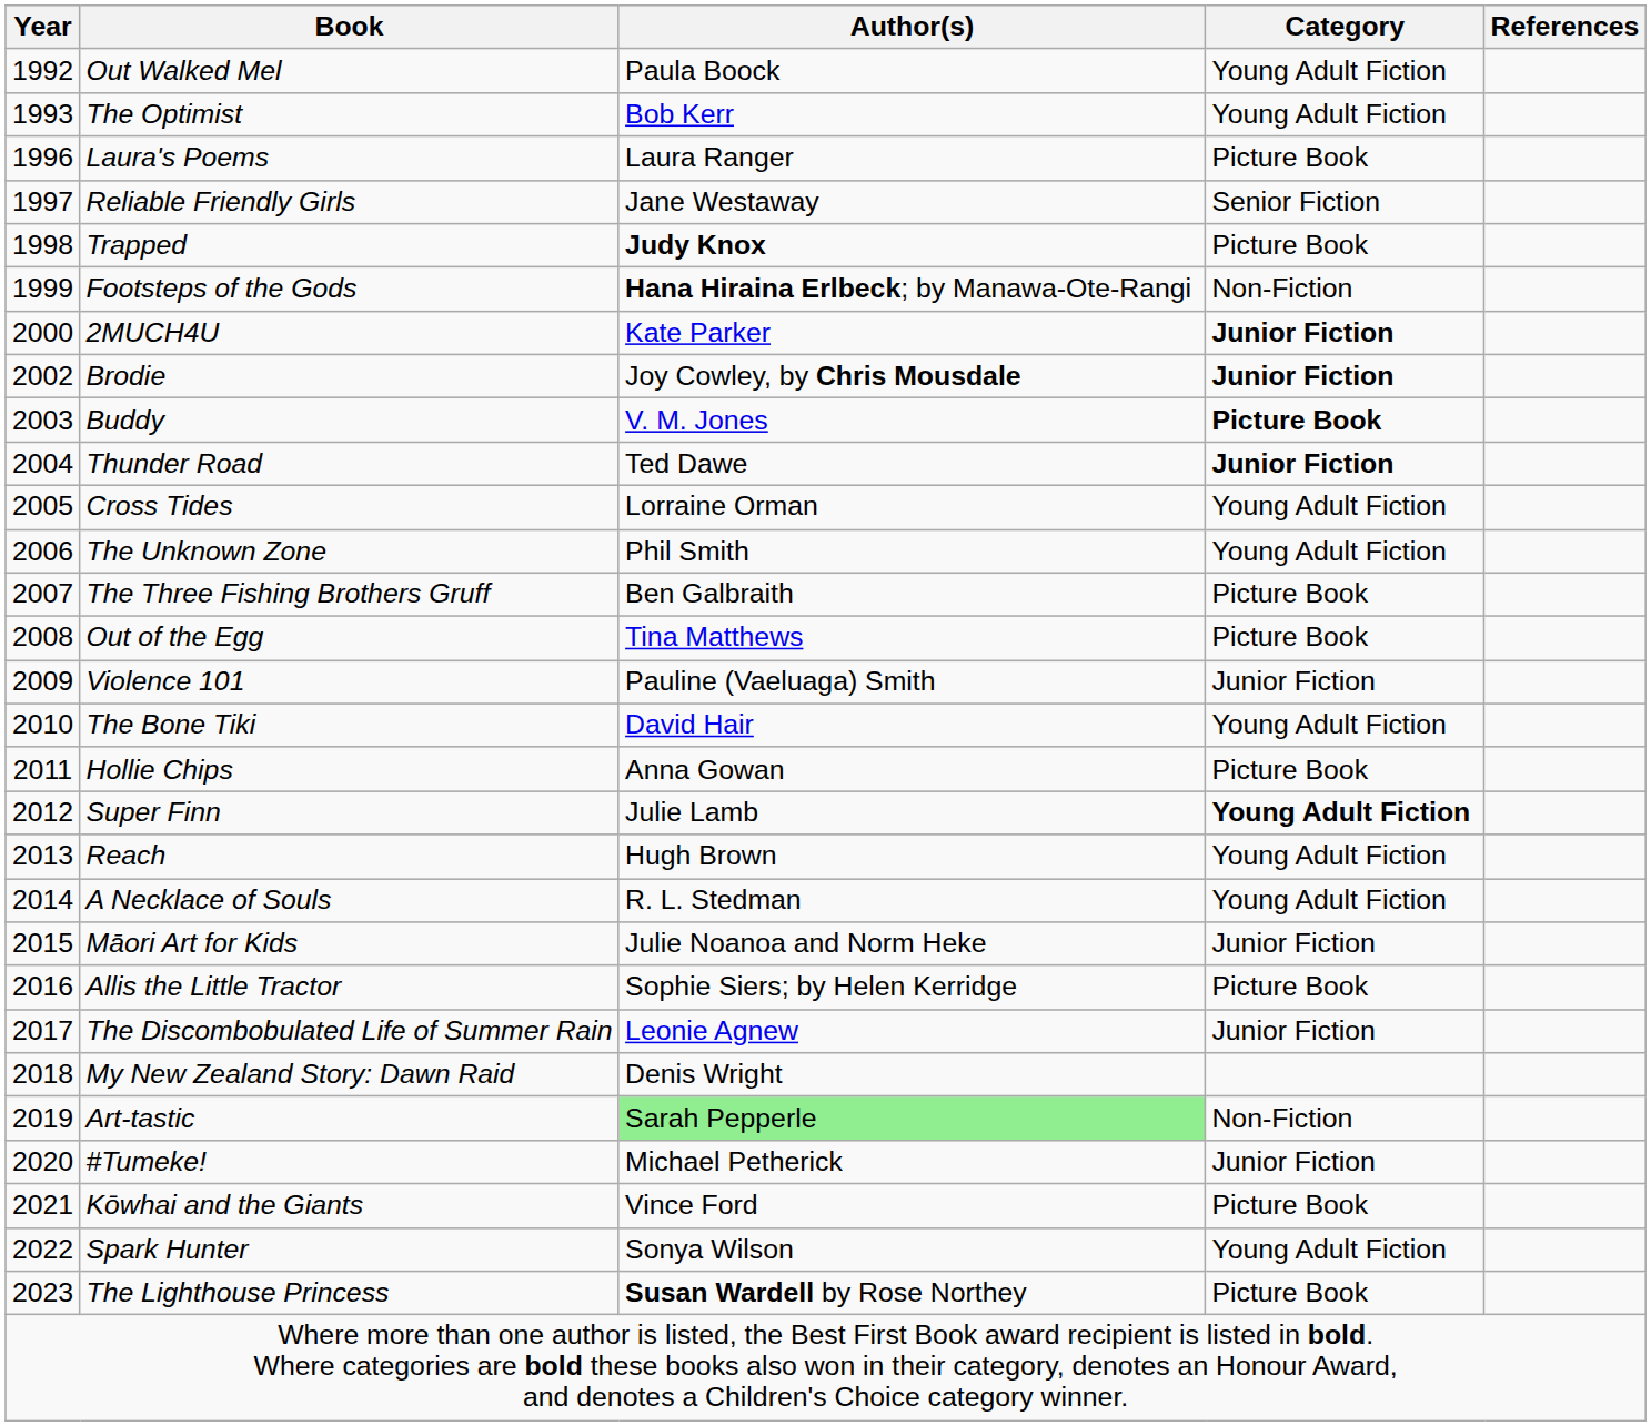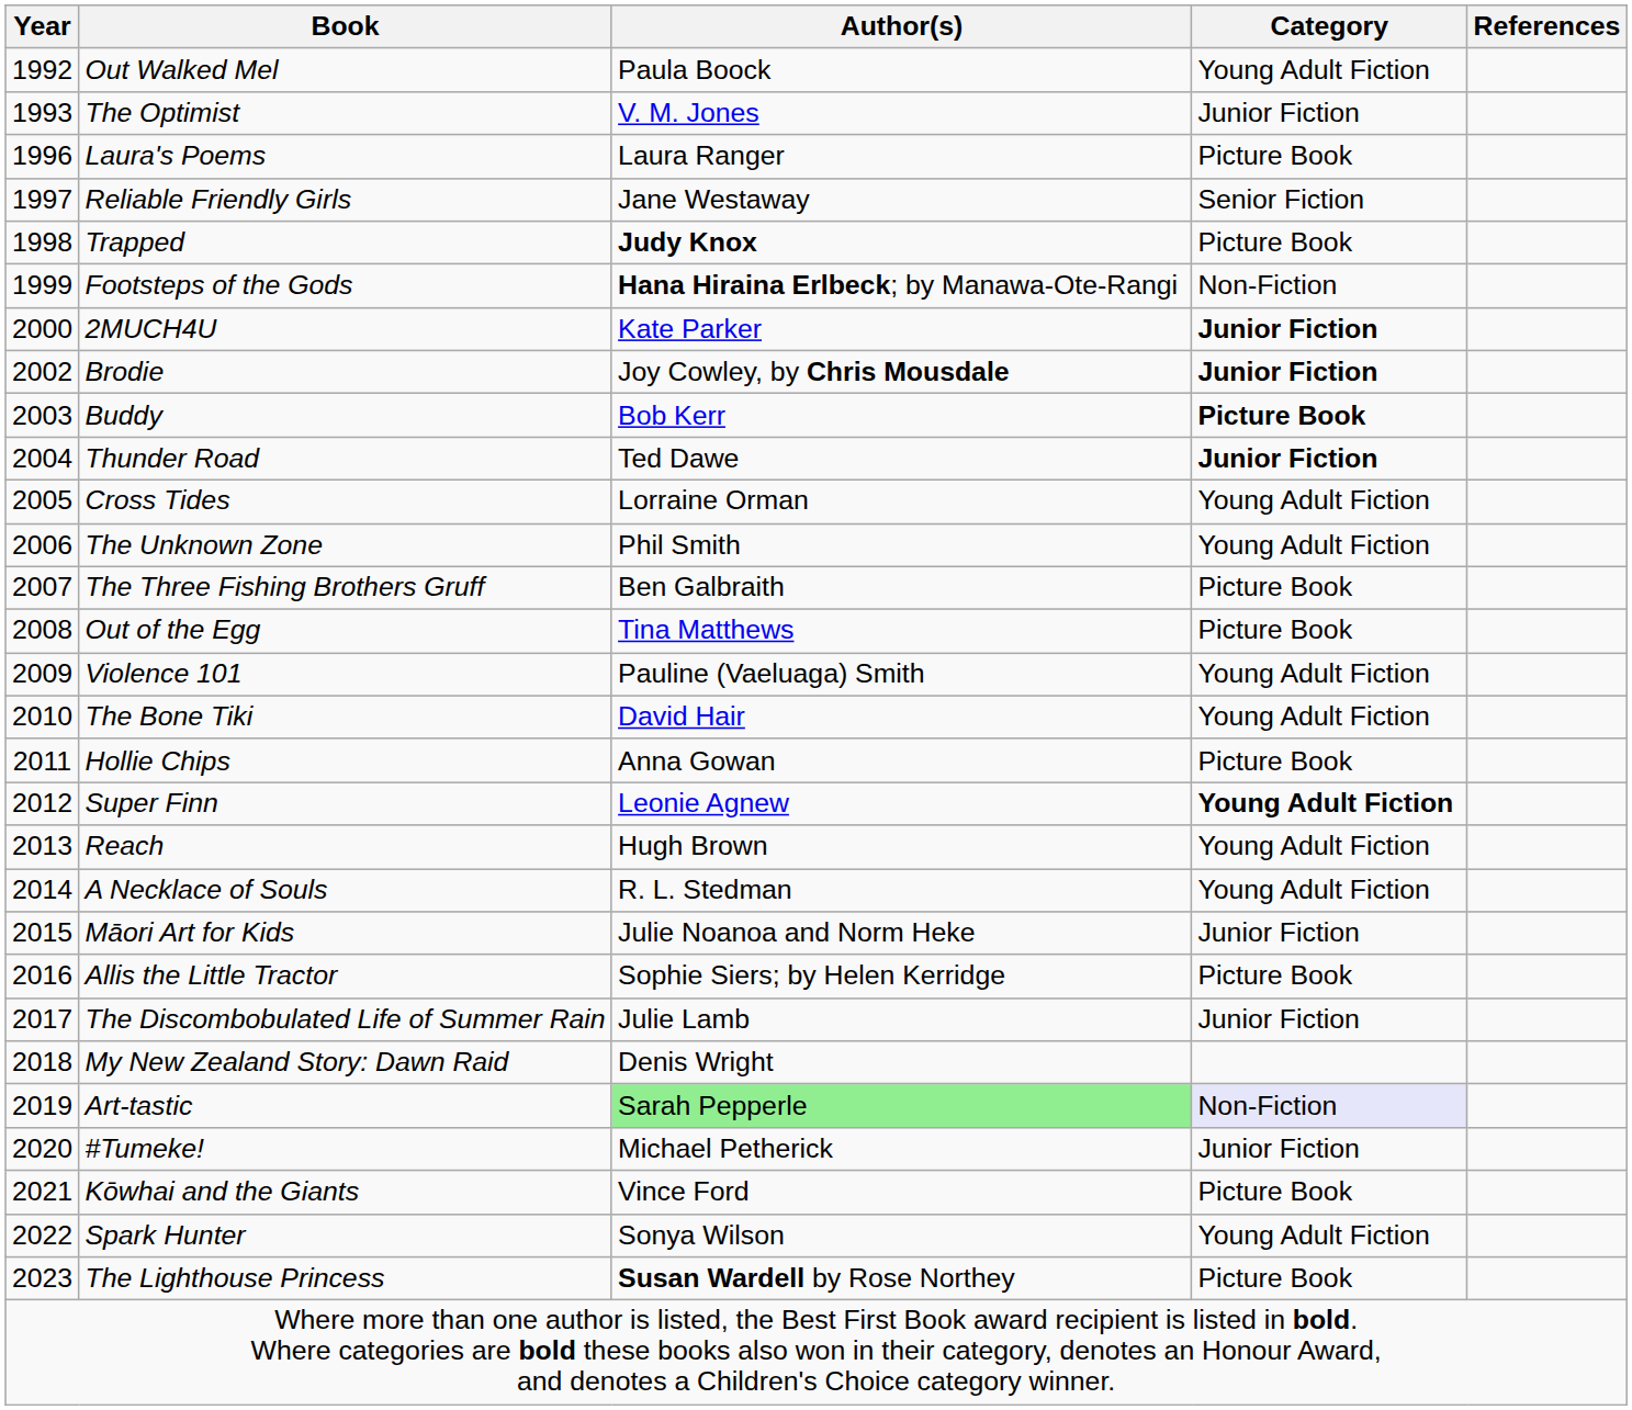The Optimist | Author(s): Bob Kerr -> V. M. Jones
The Optimist | Category: Young Adult Fiction -> Junior Fiction
Buddy | Author(s): V. M. Jones -> Bob Kerr
Violence 101 | Category: Junior Fiction -> Young Adult Fiction
Super Finn | Author(s): Julie Lamb -> Leonie Agnew
The Discombobulated Life of Summer Rain | Author(s): Leonie Agnew -> Julie Lamb
Art-tastic | Category: no background -> lavender background
